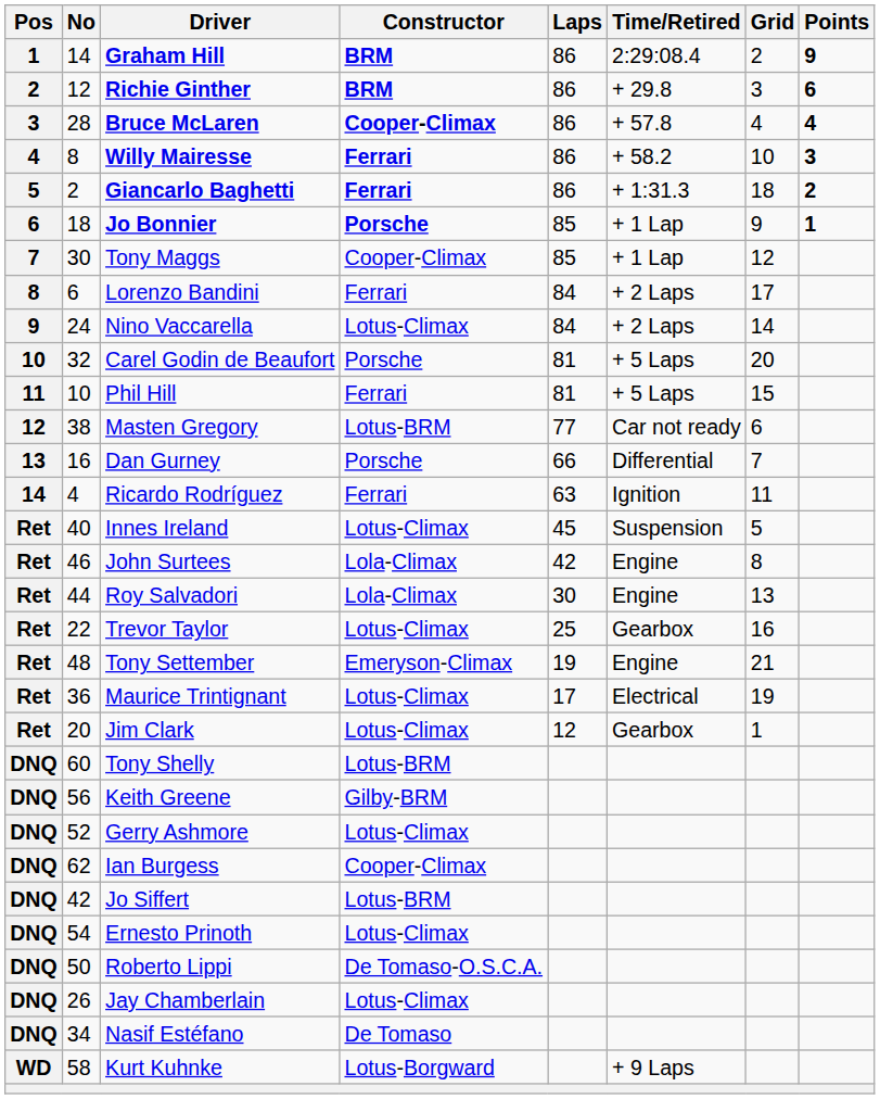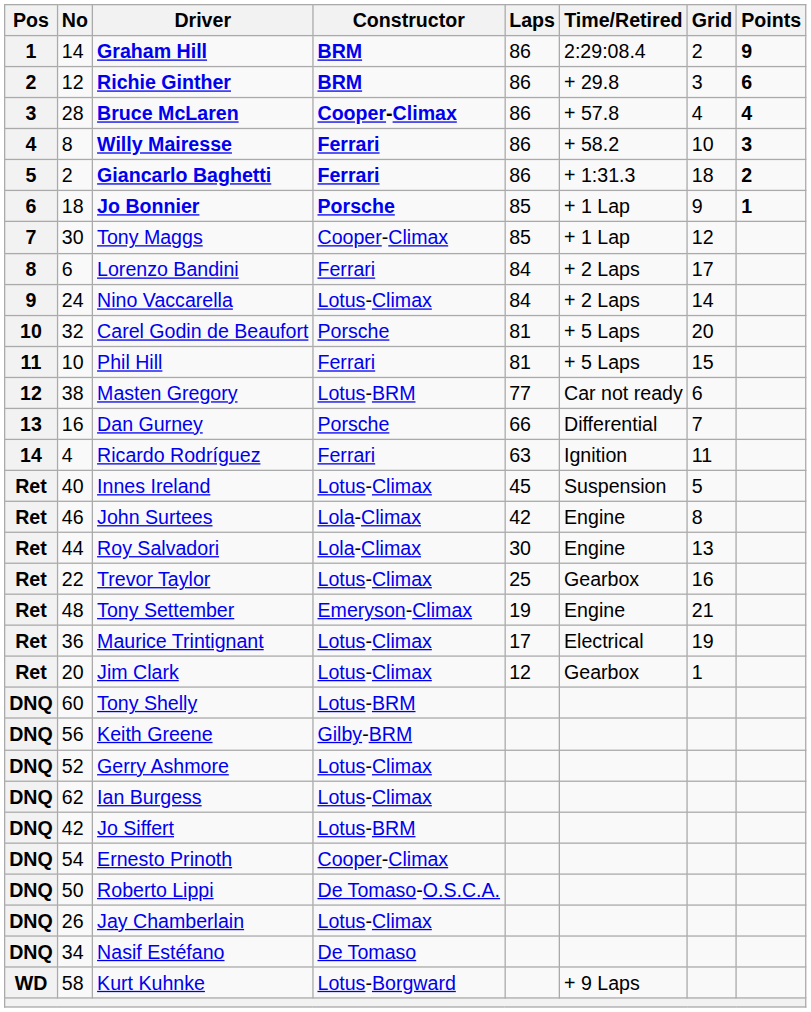Ian Burgess | Constructor: Cooper-Climax -> Lotus-Climax
Ernesto Prinoth | Constructor: Lotus-Climax -> Cooper-Climax
